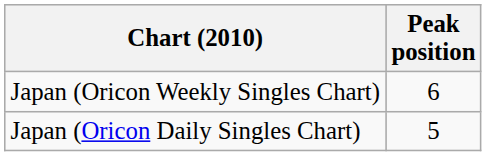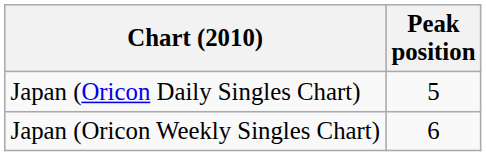rows swapped: Japan (Oricon Daily Singles Chart) <-> Japan (Oricon Weekly Singles Chart)
